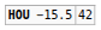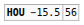HOU −15.5 | column 2: 42 -> 56
